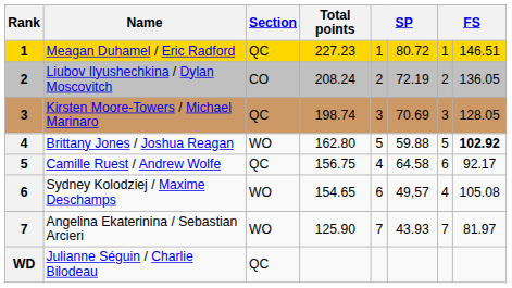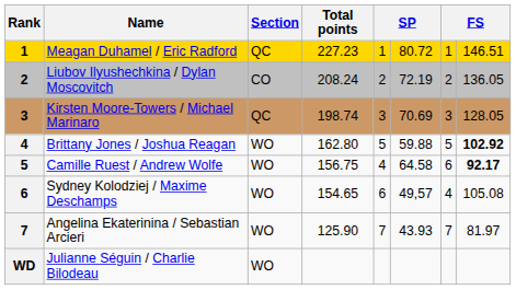Camille Ruest / Andrew Wolfe | Section: QC -> WO
Camille Ruest / Andrew Wolfe | column 8: normal -> bold
Julianne Séguin / Charlie Bilodeau | Section: QC -> WO
